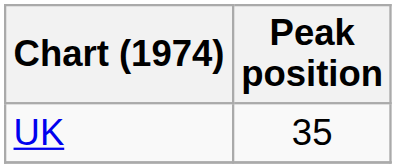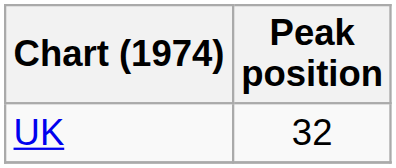UK | Peak position: 35 -> 32
